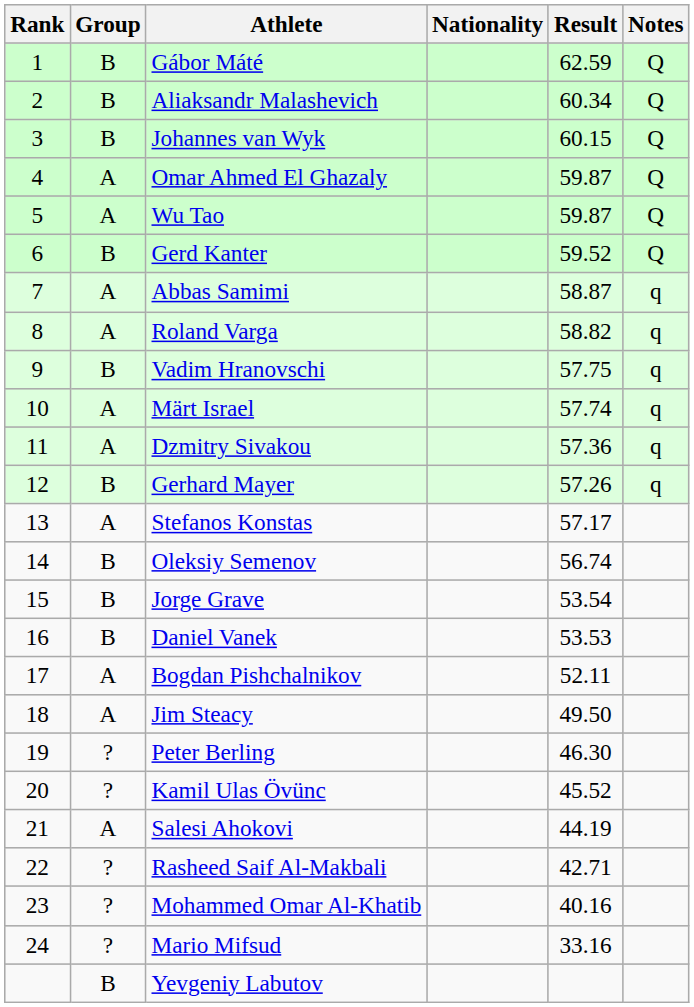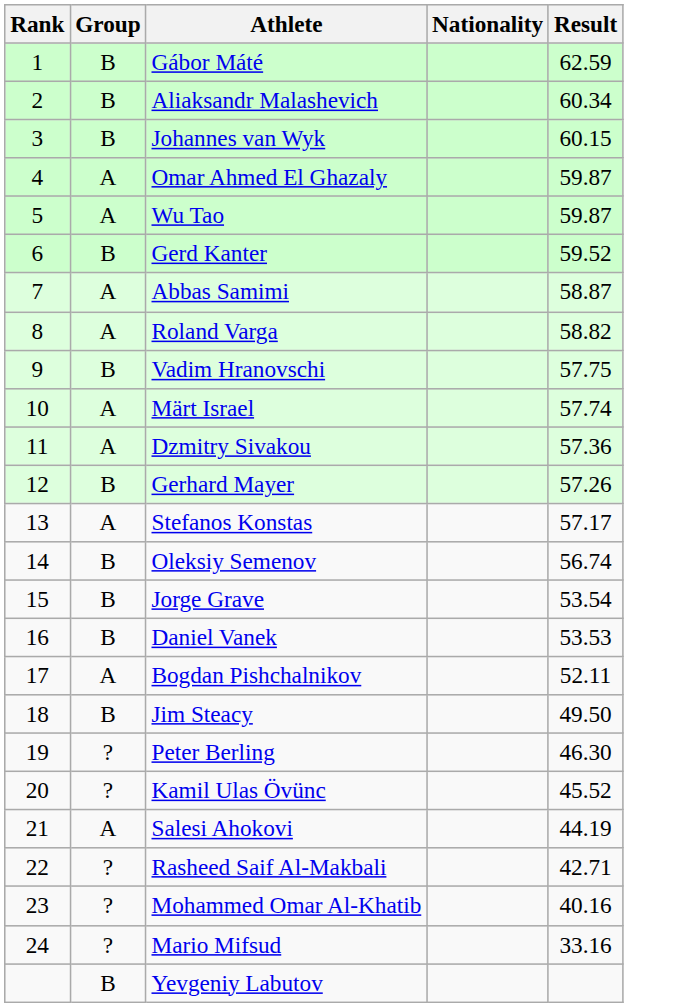- column: Notes | Q | Q | Q | Q | Q | Q | q | q | q | q | q | q
Jim Steacy | Group: A -> B
